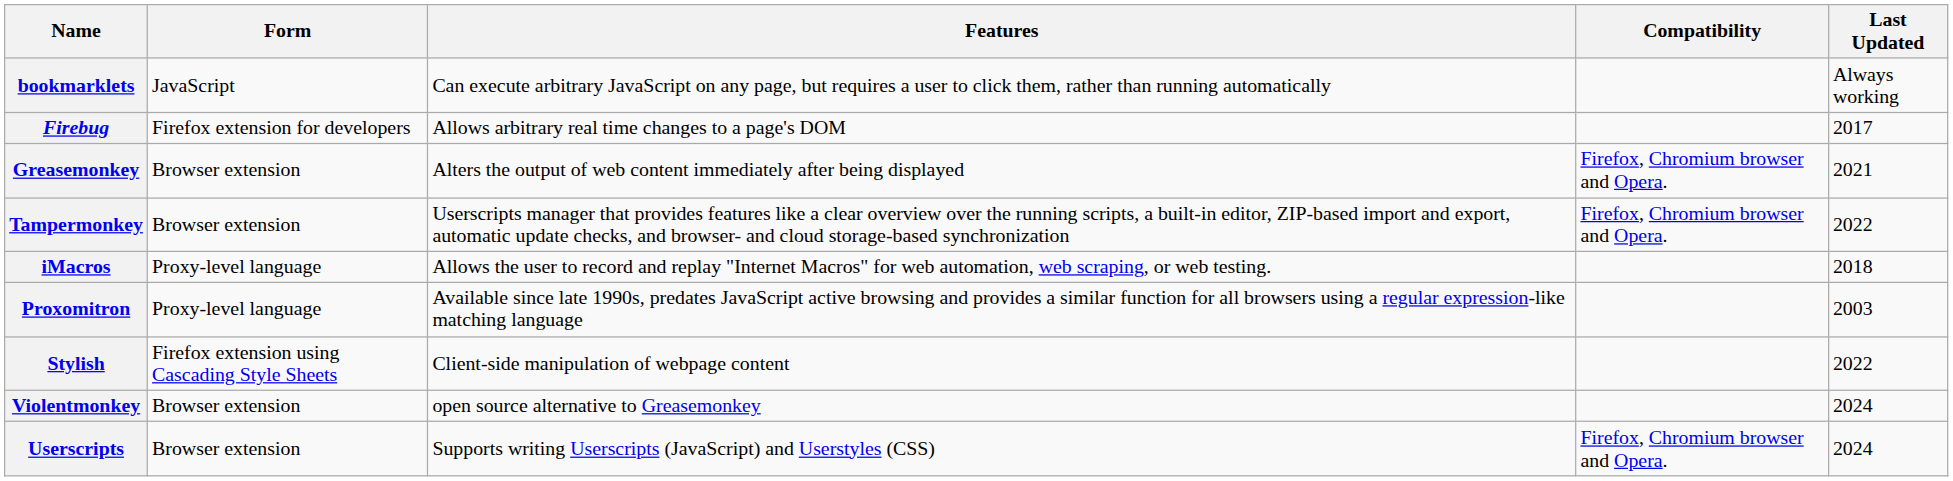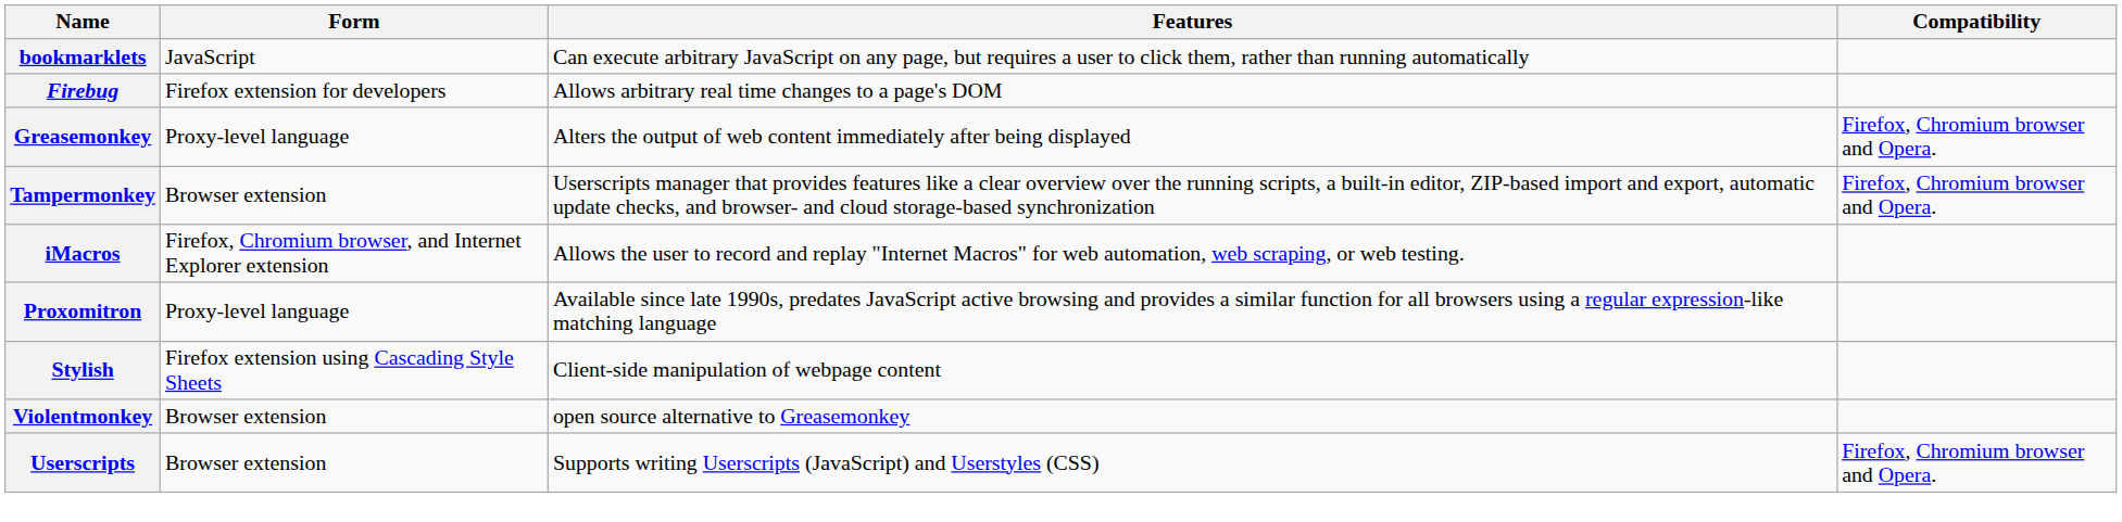- column: Last Updated | Always working | 2017 | 2021 | 2022 | 2018 | 2003 | 2022 | 2024 | 2024
Greasemonkey | Form: Browser extension -> Proxy-level language
iMacros | Form: Proxy-level language -> Firefox, Chromium browser, and Internet Explorer extension
